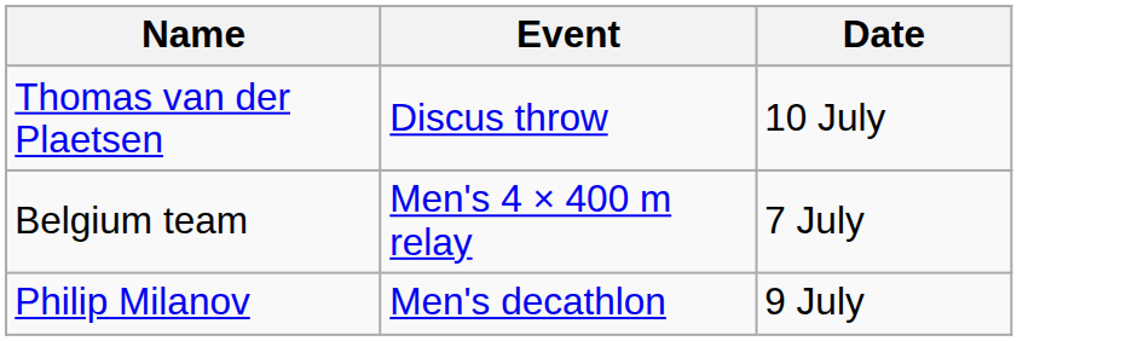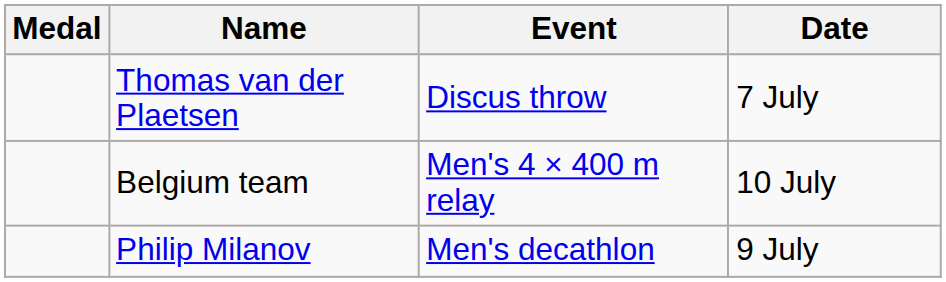+ column: Medal
Thomas van der Plaetsen | Date: 10 July -> 7 July
Belgium team | Date: 7 July -> 10 July
